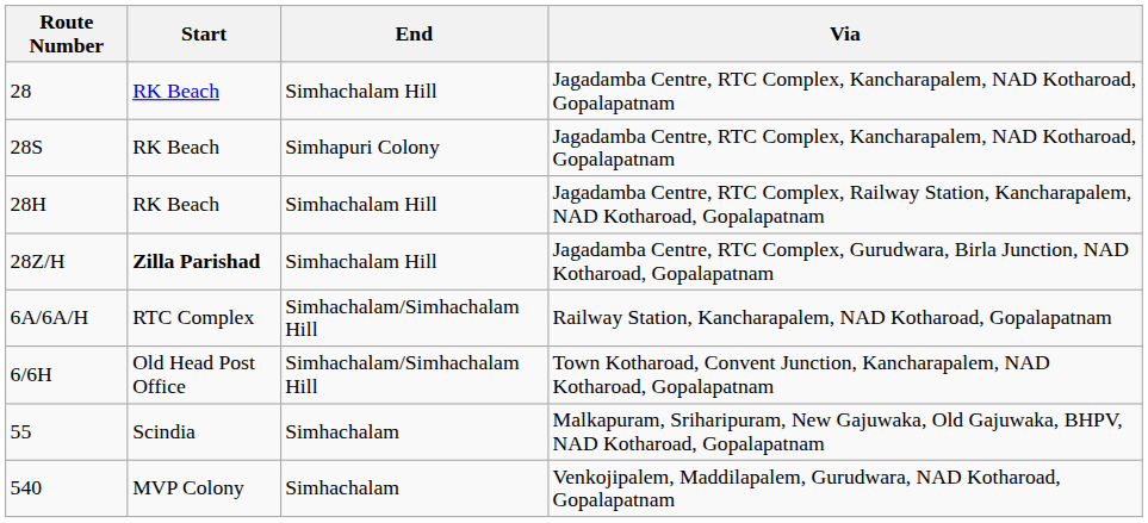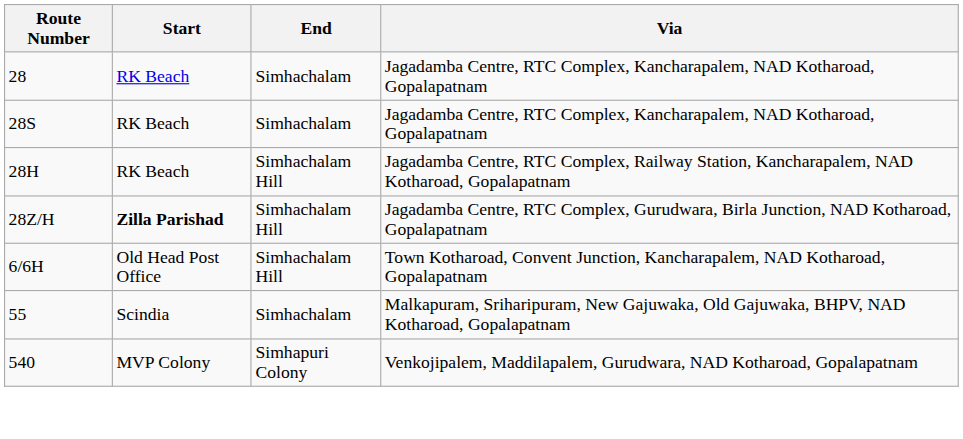28 | End: Simhachalam Hill -> Simhachalam
28S | End: Simhapuri Colony -> Simhachalam
- row: 6A/6A/H | RTC Complex | Simhachalam/Simhachalam Hill | Railway Station, Kancharapalem, NAD Kotharoad, Gopalapatnam
6/6H | End: Simhachalam/Simhachalam Hill -> Simhachalam Hill
540 | End: Simhachalam -> Simhapuri Colony
